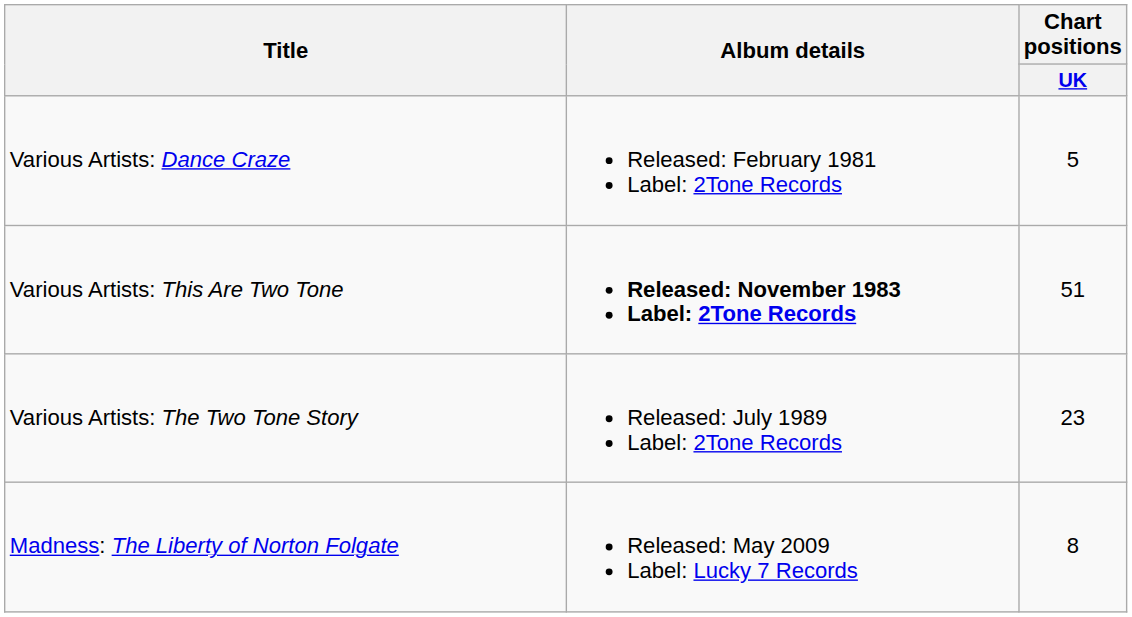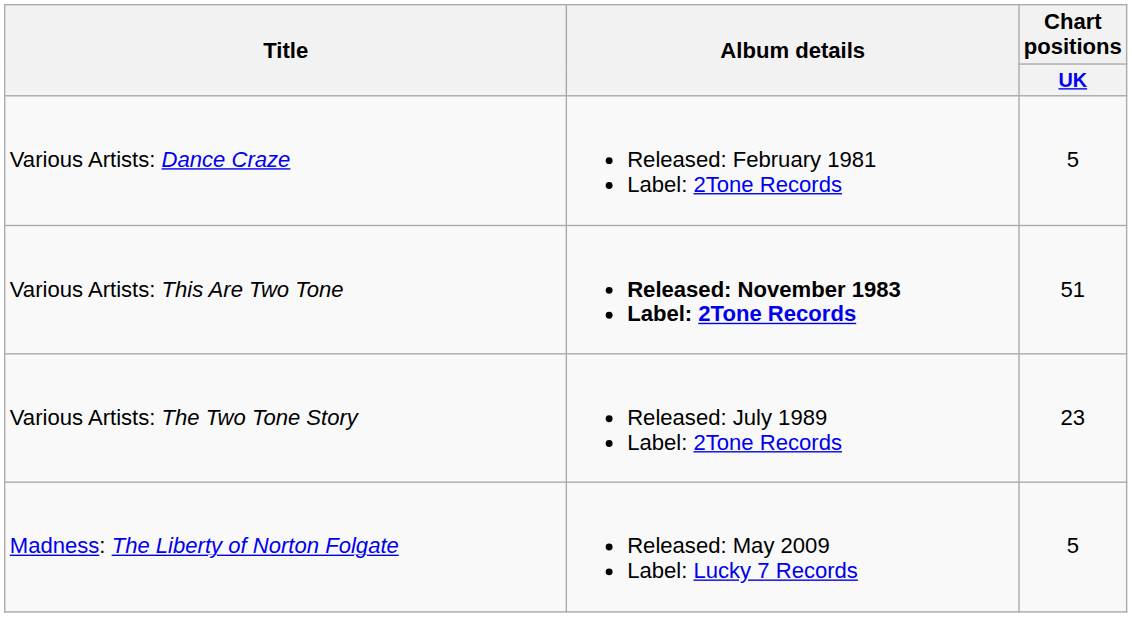Madness: The Liberty of Norton Folgate | Chart positions / UK: 8 -> 5
